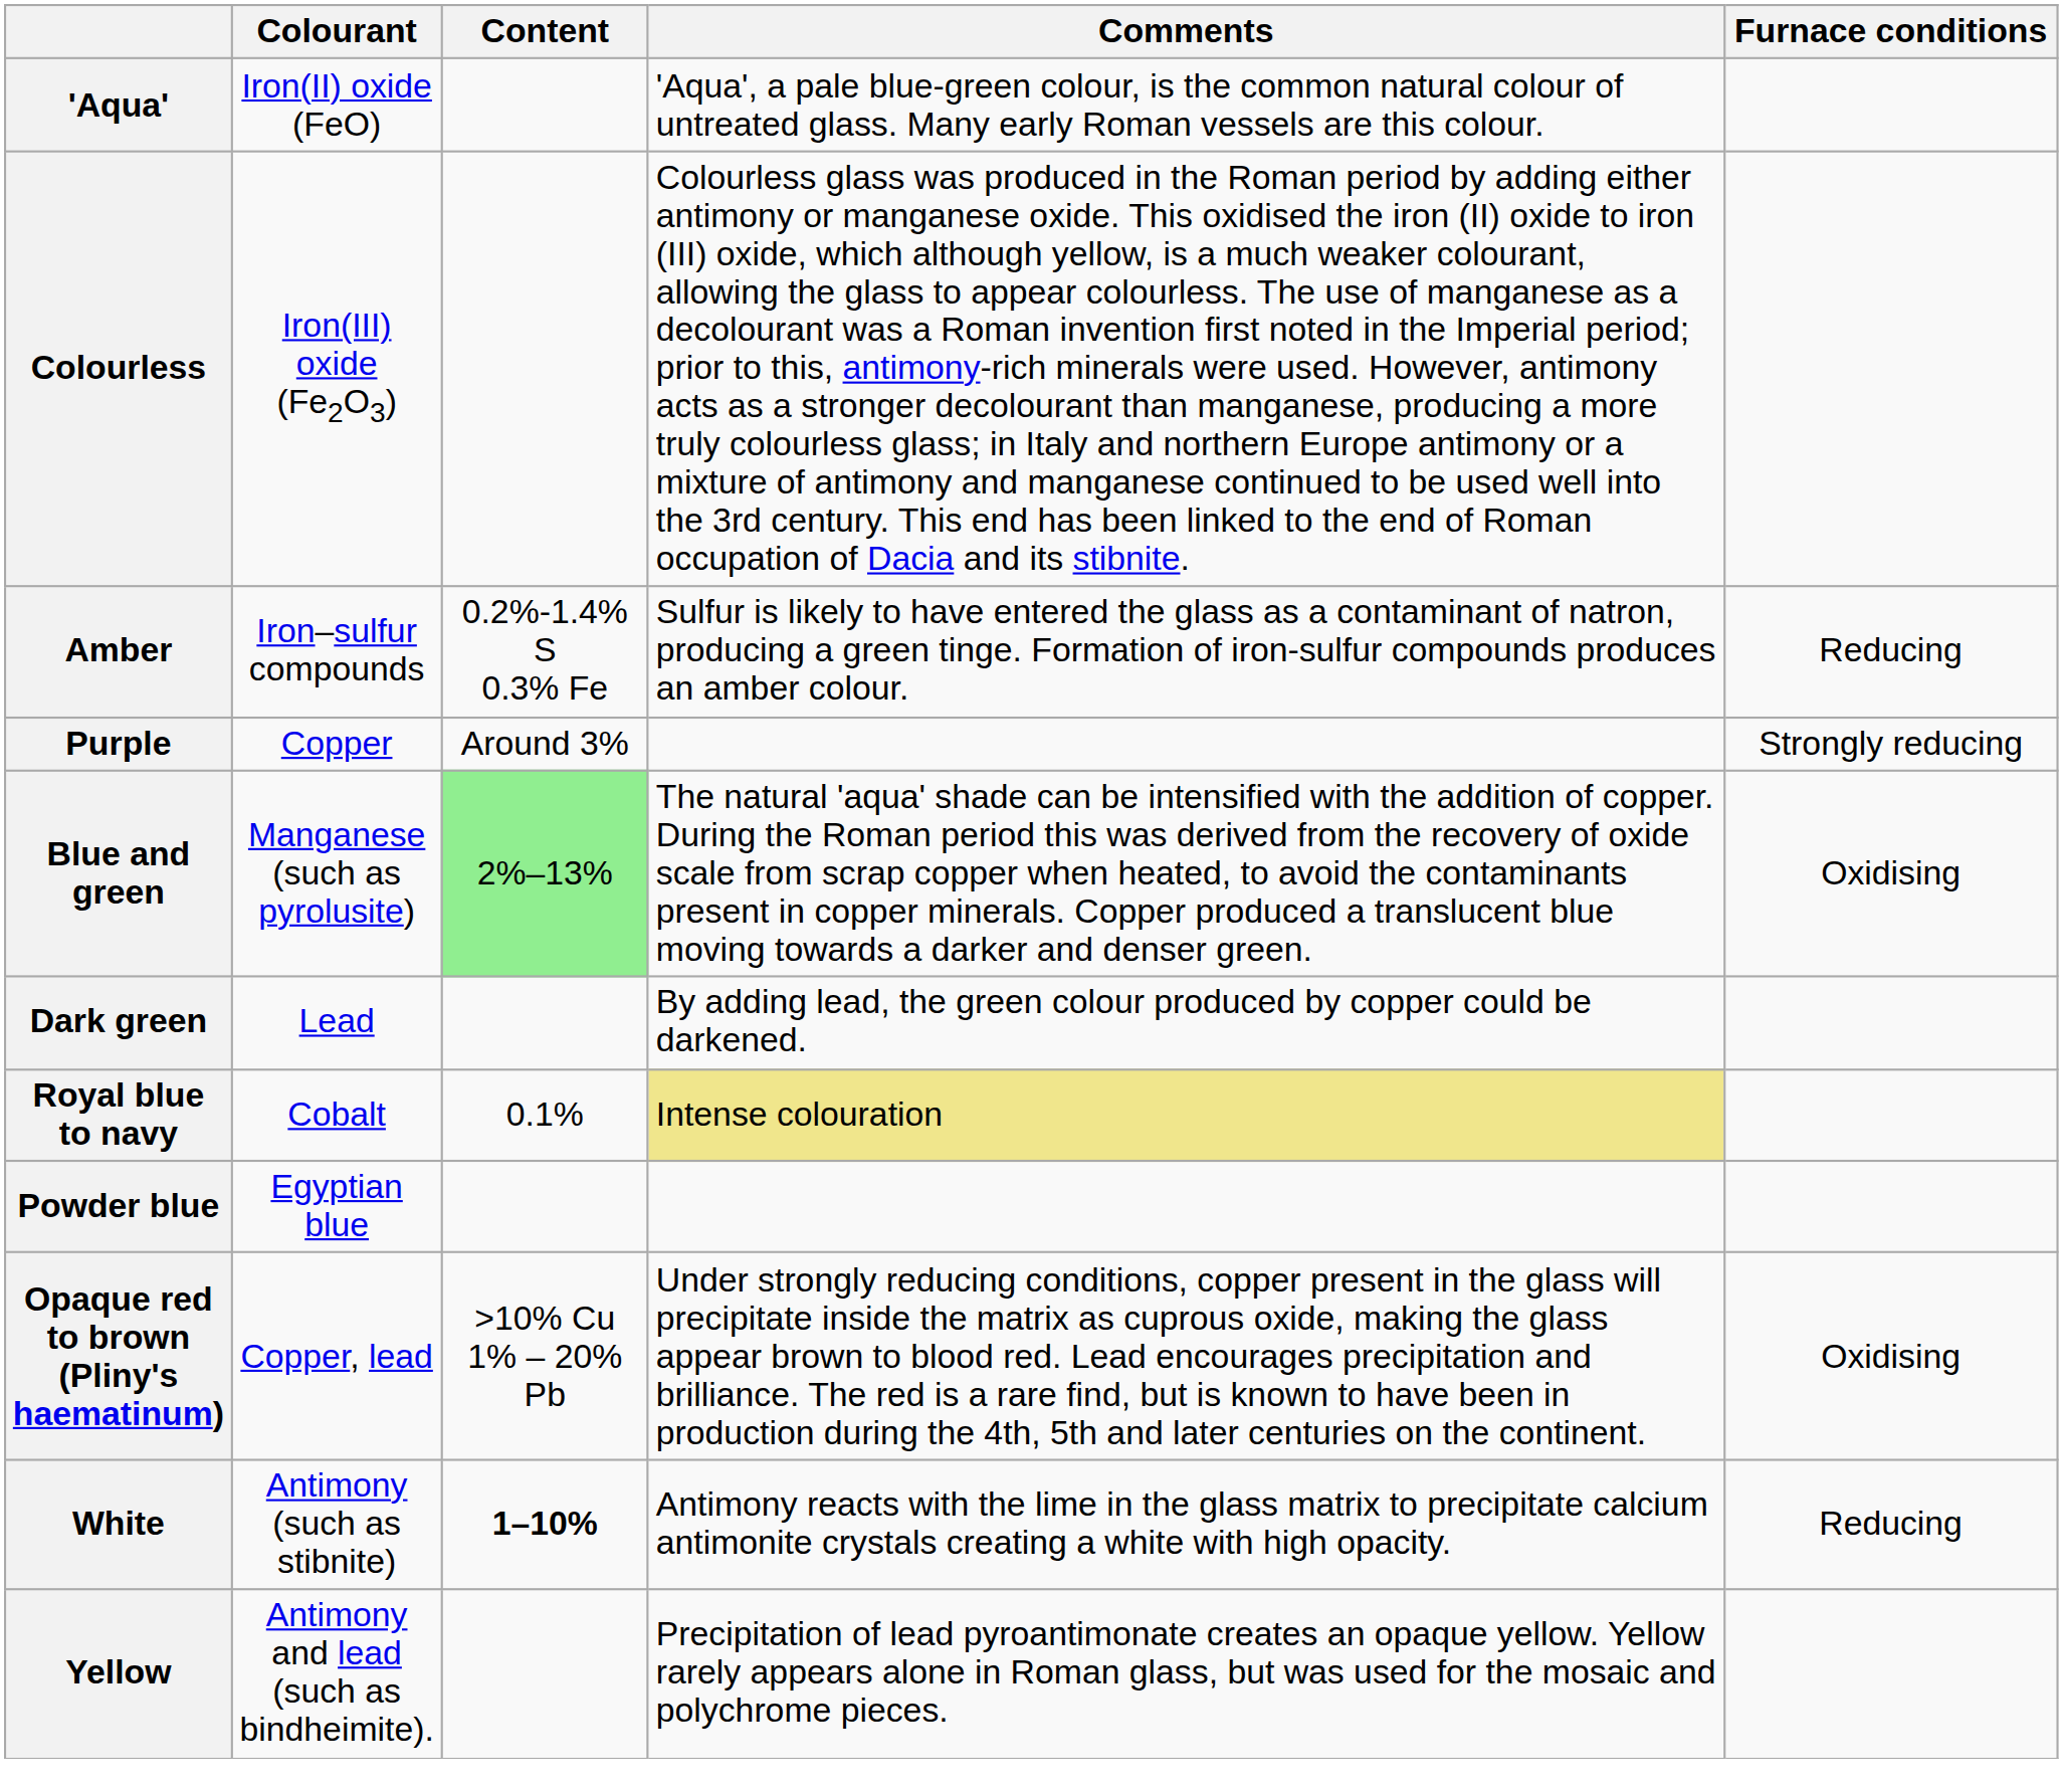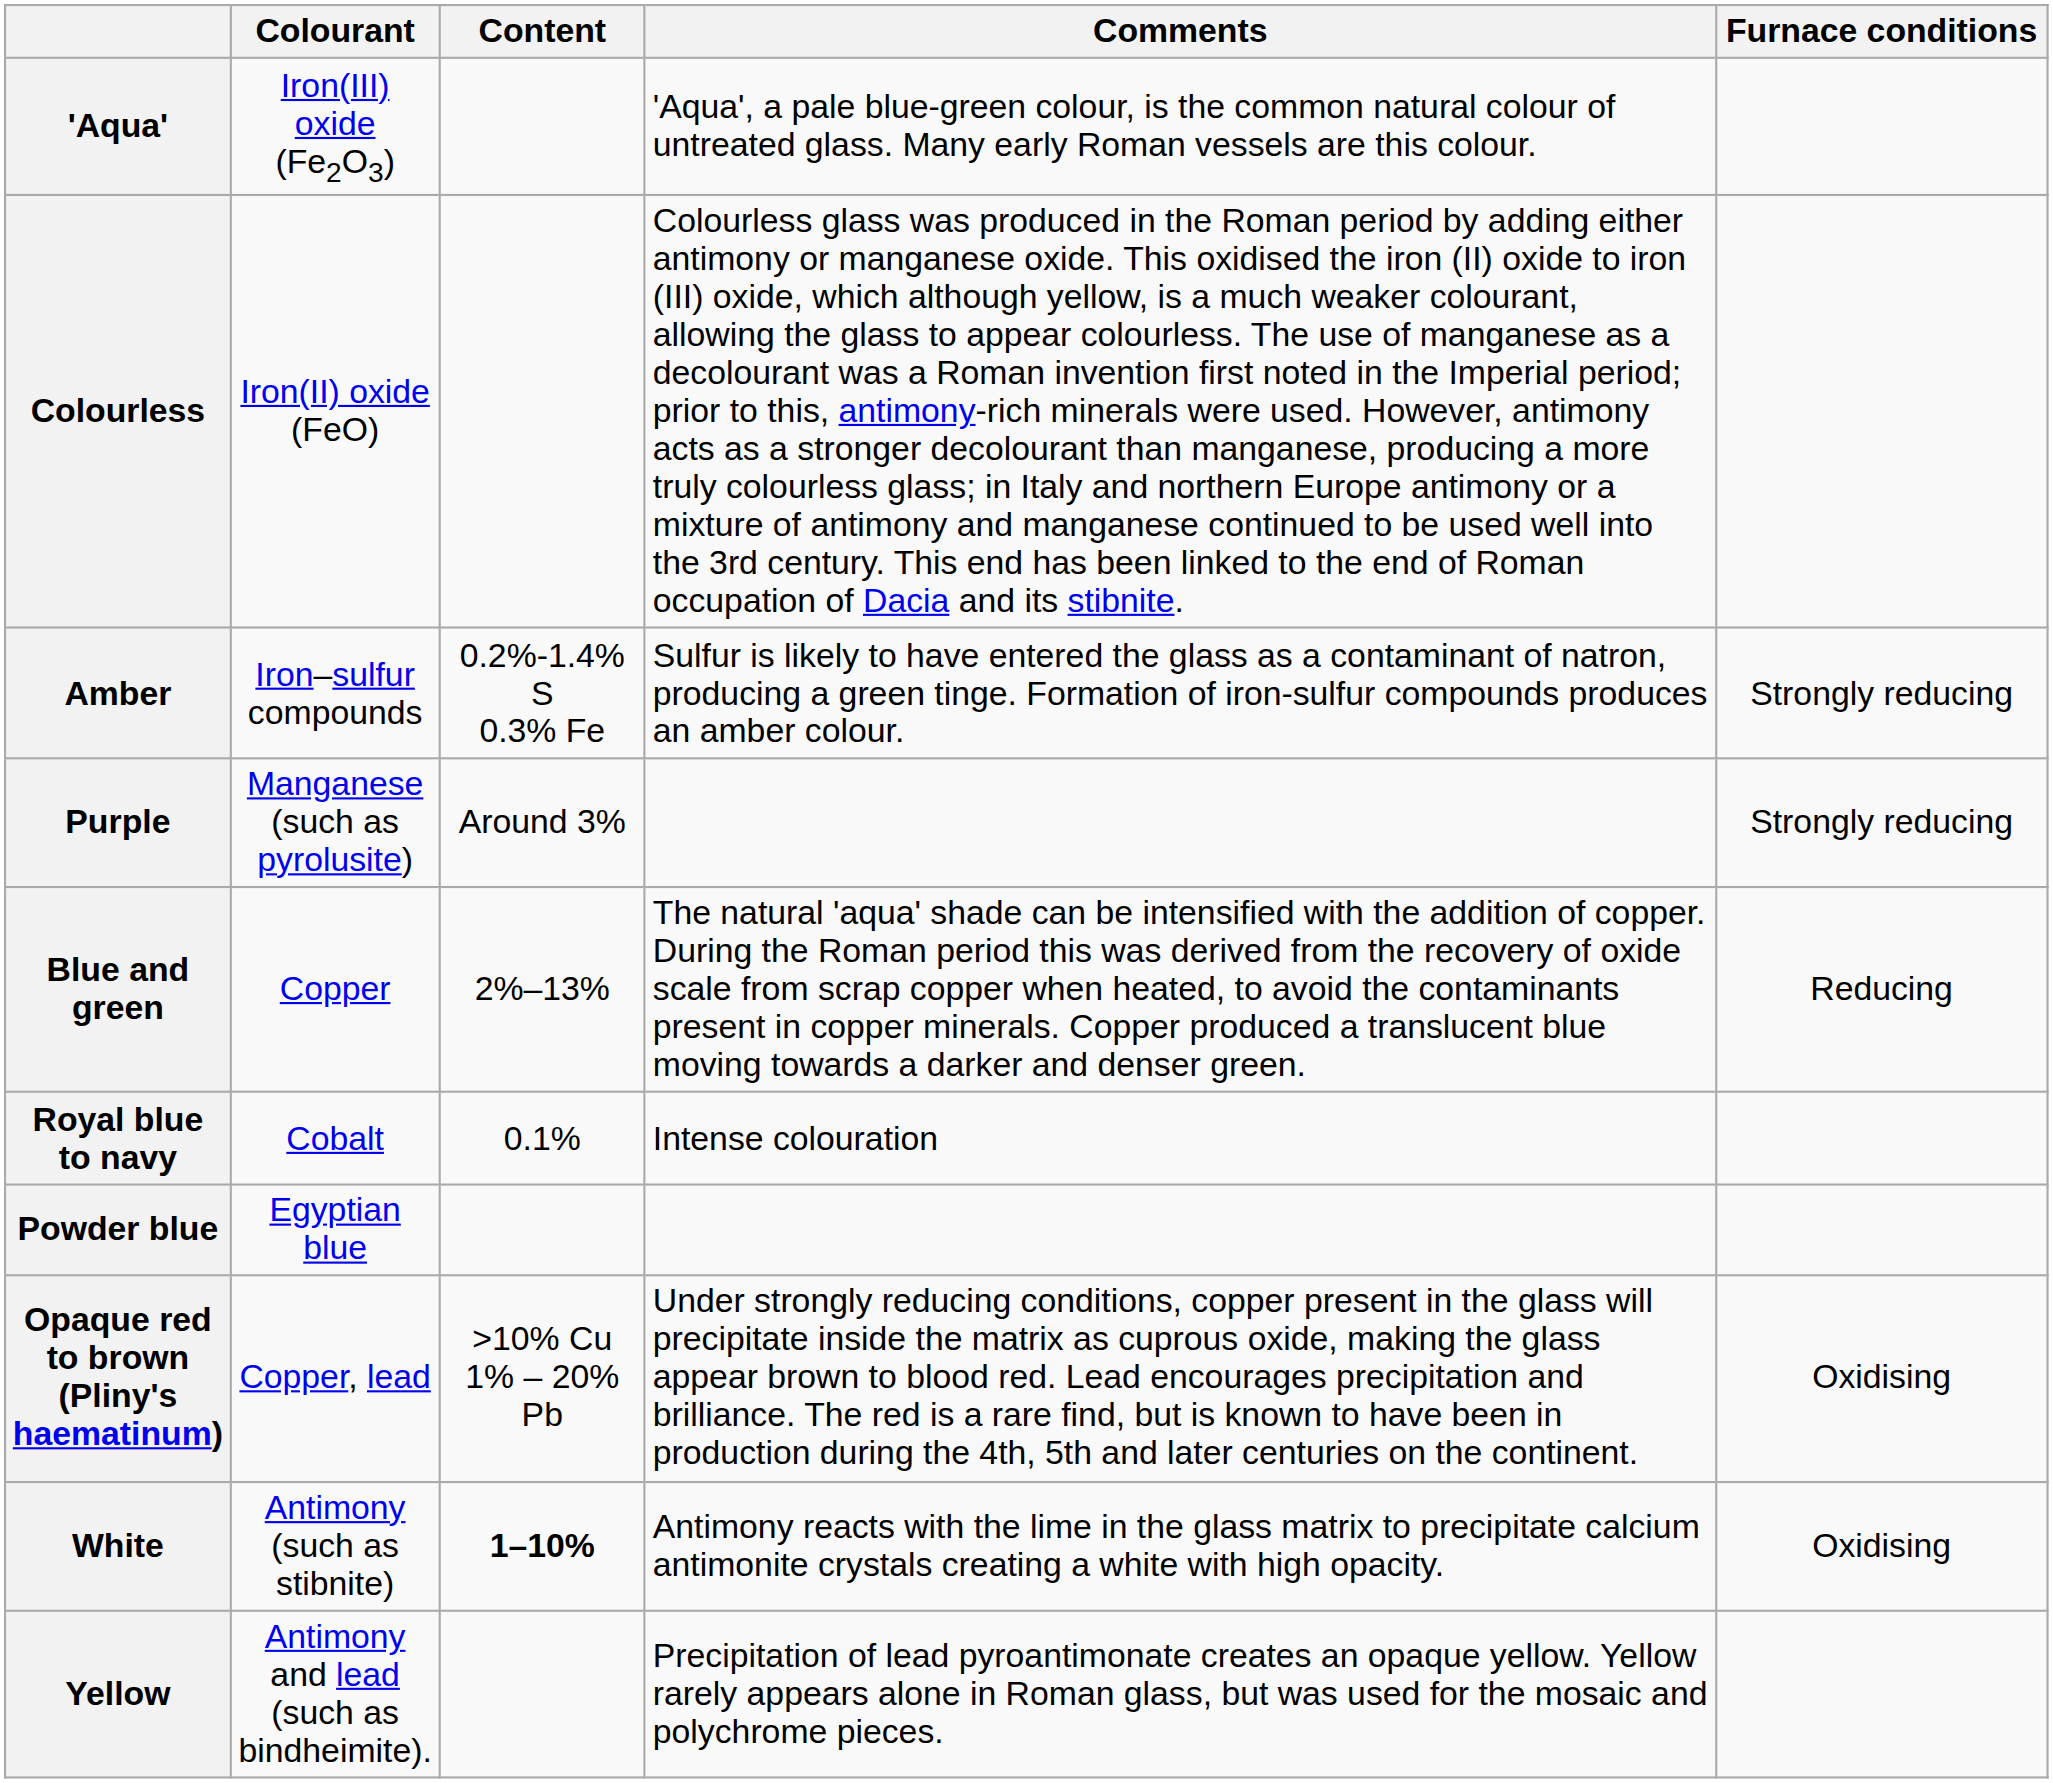'Aqua' | Colourant: Iron(II) oxide (FeO) -> Iron(III) oxide (Fe2O3)
Colourless | Colourant: Iron(III) oxide (Fe2O3) -> Iron(II) oxide (FeO)
Amber | Furnace conditions: Reducing -> Strongly reducing
Purple | Colourant: Copper -> Manganese (such as pyrolusite)
Blue and green | Colourant: Manganese (such as pyrolusite) -> Copper
Blue and green | Content: lightgreen background -> no background
Blue and green | Furnace conditions: Oxidising -> Reducing
- row: Dark green | Lead | By adding lead, the green colour produced by copper could be darkened.
Royal blue to navy | Comments: khaki background -> no background
White | Furnace conditions: Reducing -> Oxidising
